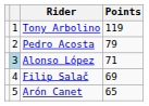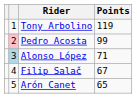Pedro Acosta | column 2: no background -> pink background
Pedro Acosta | Points: 79 -> 99
Filip Salač | Points: 69 -> 67
